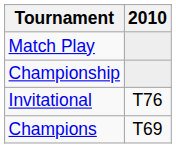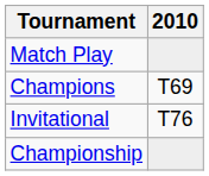rows swapped: Championship <-> Champions
